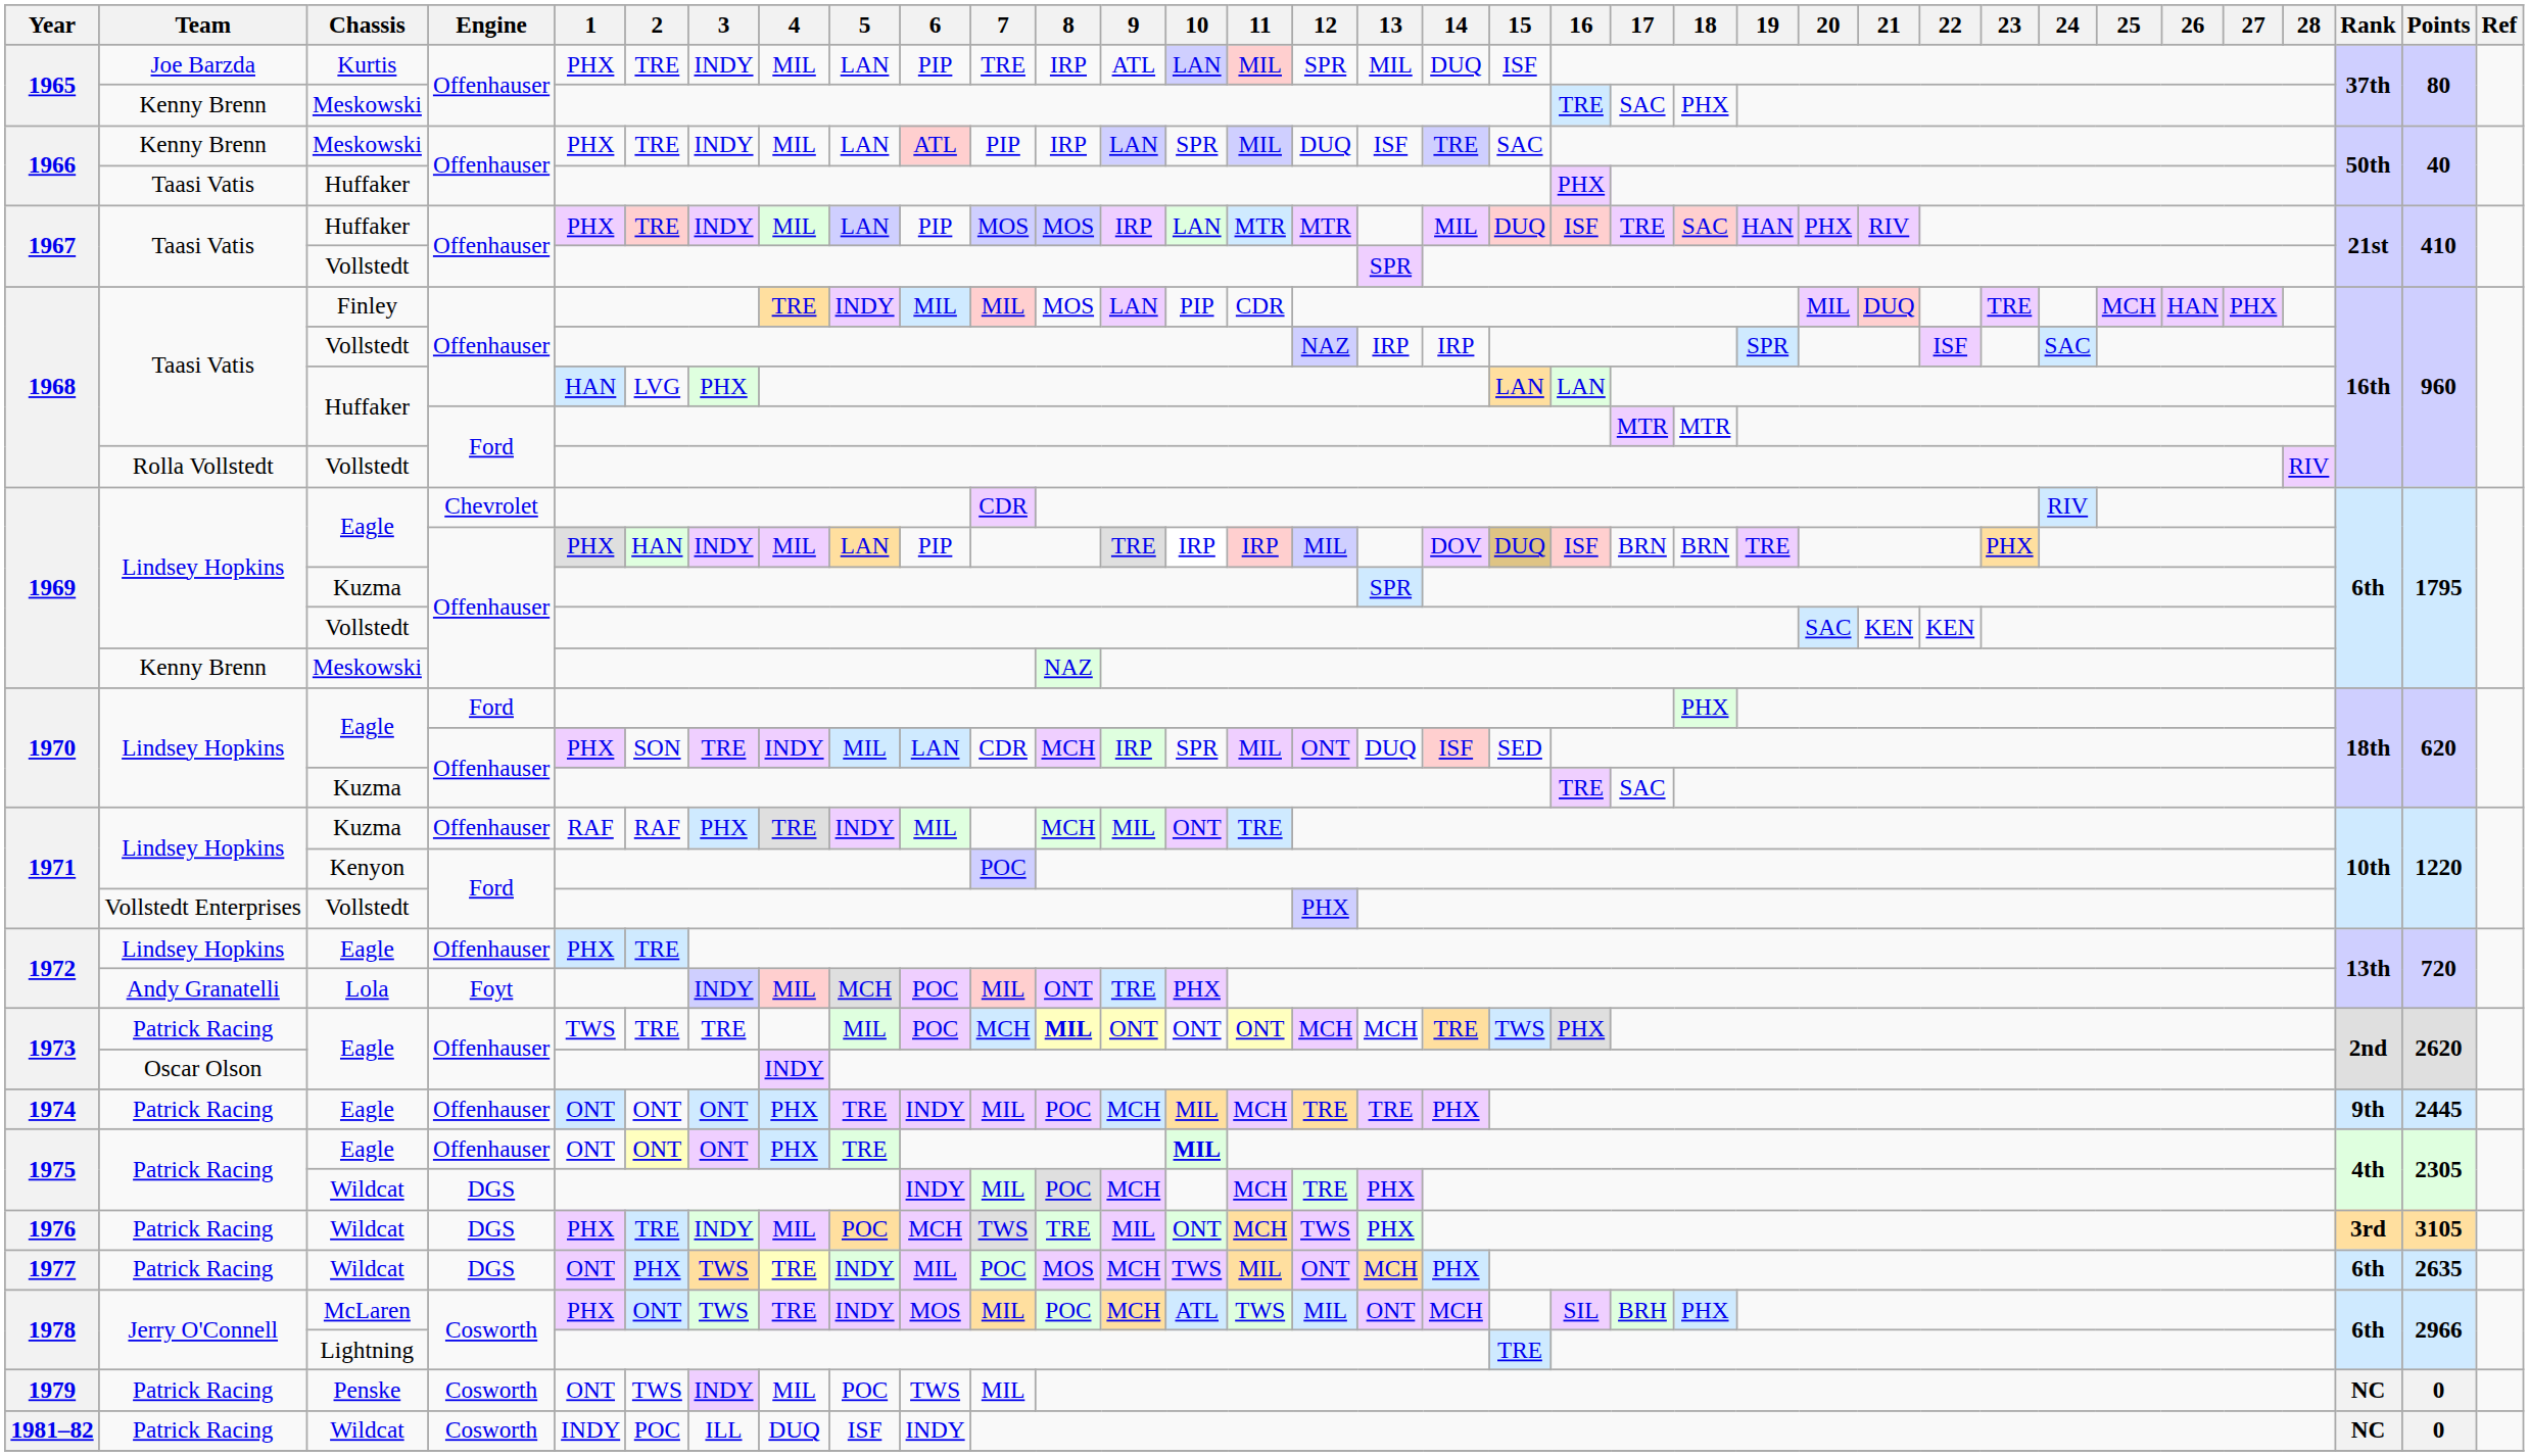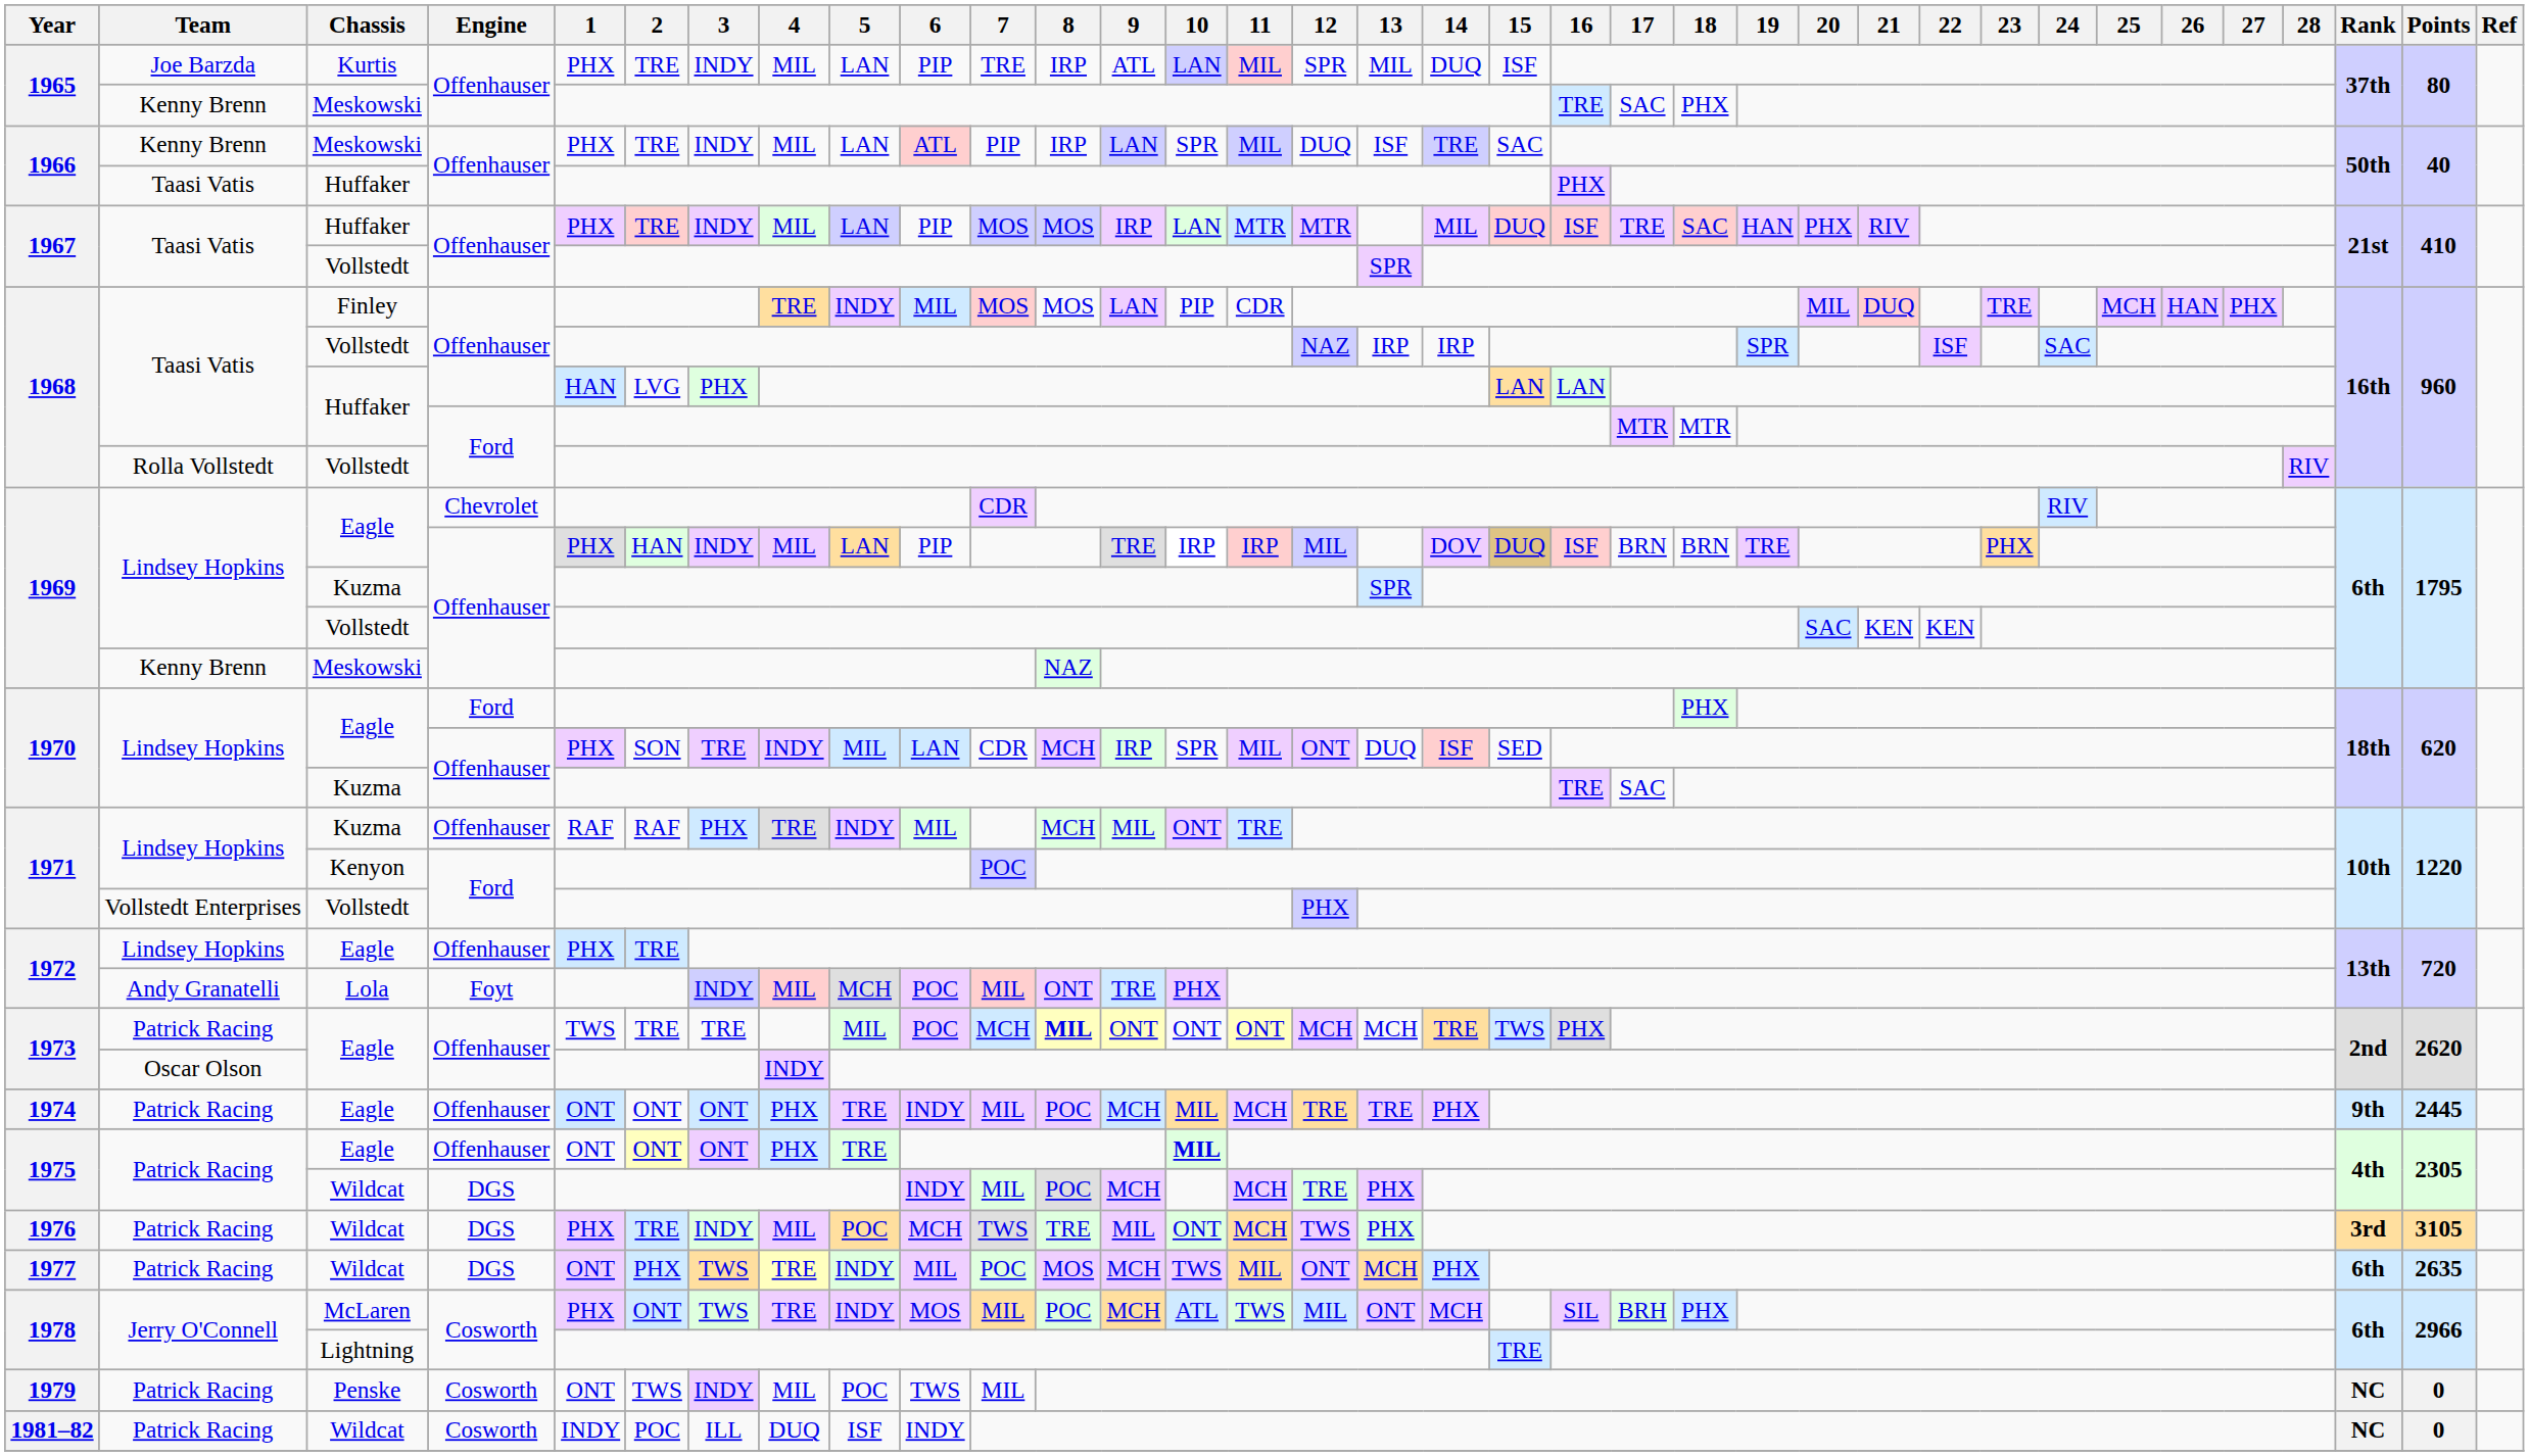1968 / Finley | 7: MIL -> MOS
